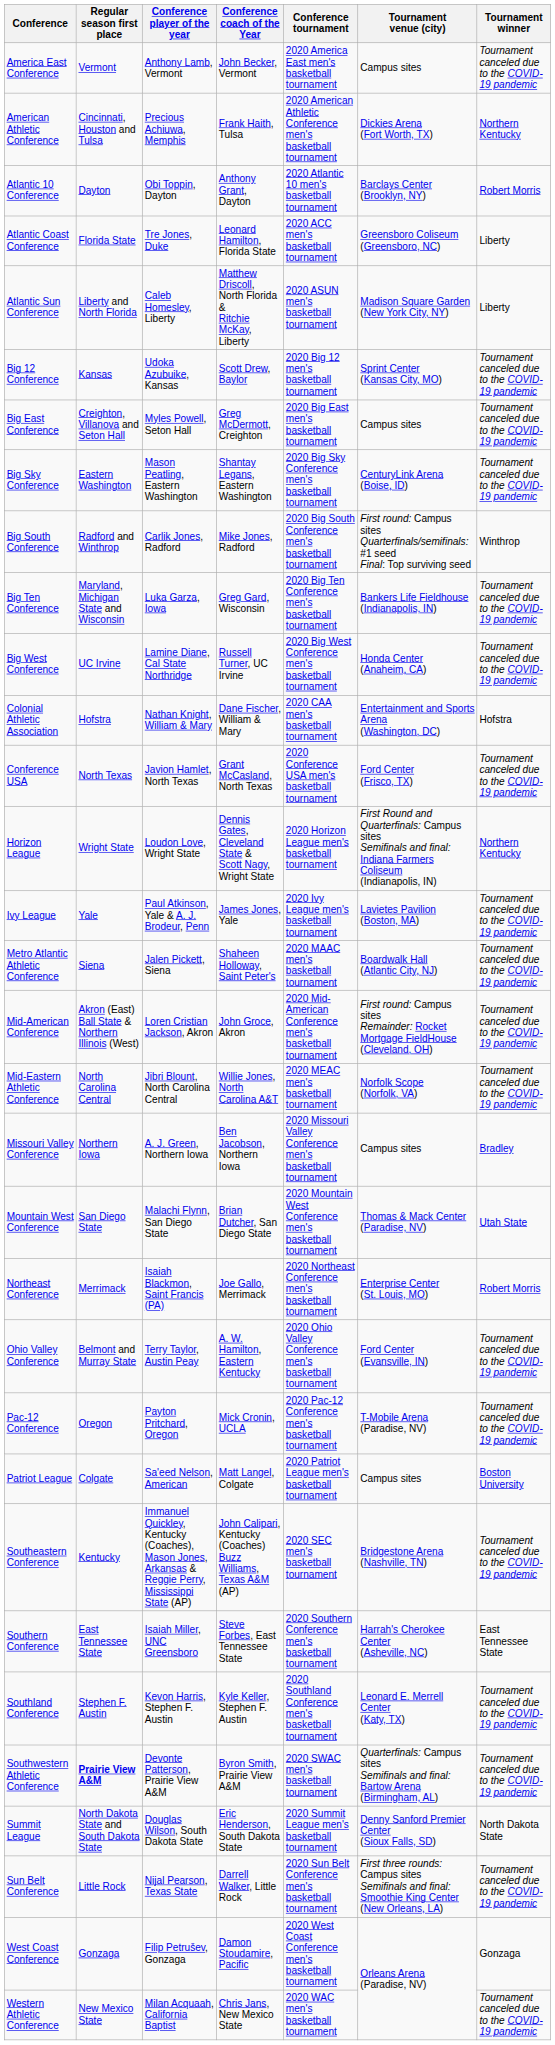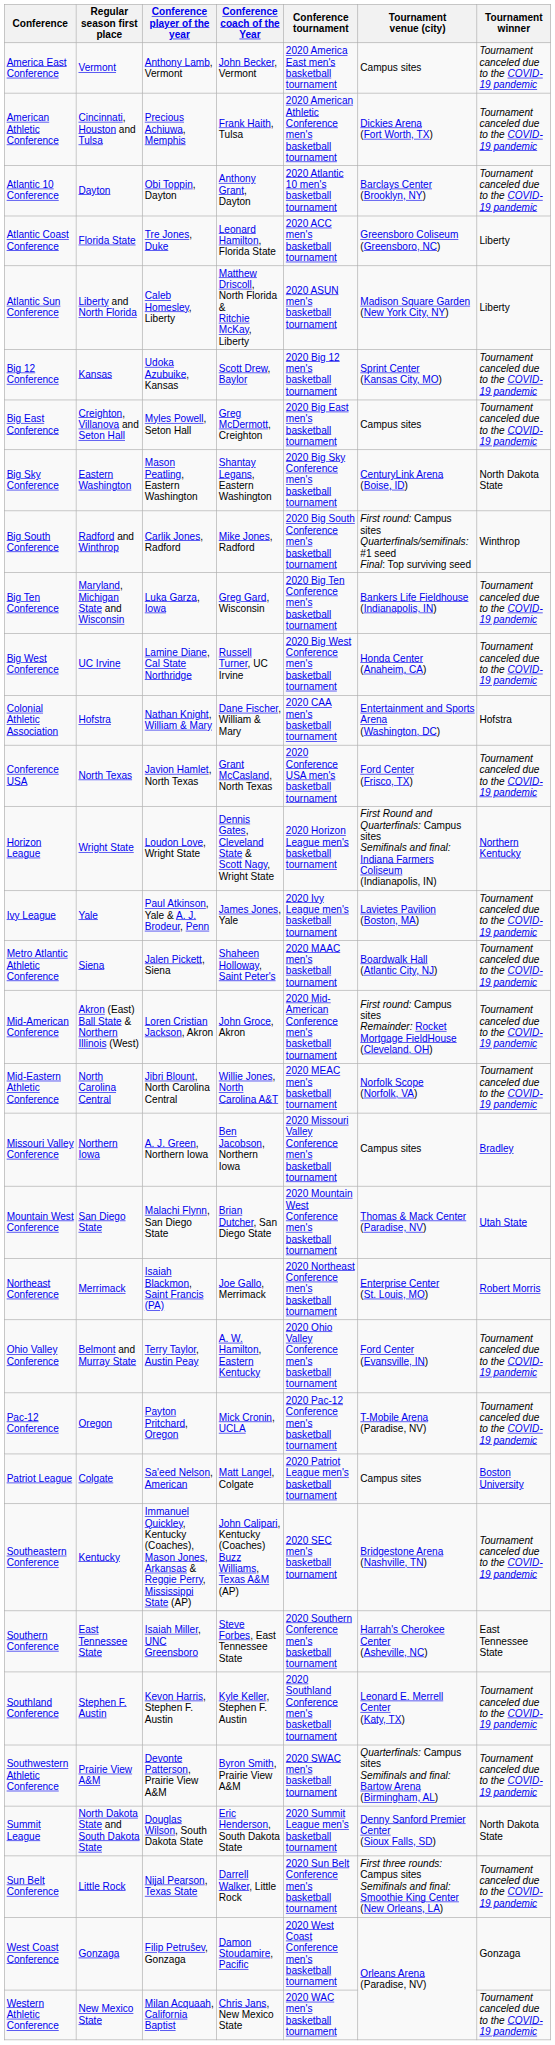American Athletic Conference | Tournament winner: Northern Kentucky -> Tournament canceled due to the COVID-19 pandemic
Atlantic 10 Conference | Tournament winner: Robert Morris -> Tournament canceled due to the COVID-19 pandemic
Big Sky Conference | Tournament winner: Tournament canceled due to the COVID-19 pandemic -> North Dakota State
Southwestern Athletic Conference | Regular season first place: bold -> normal
